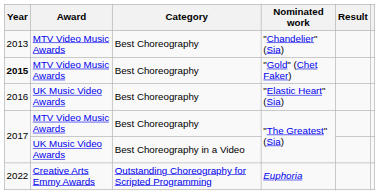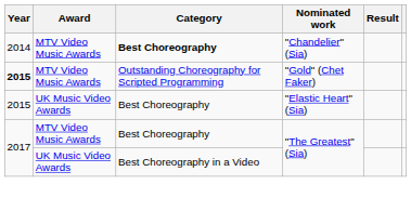"Chandelier" (Sia) | Year: 2013 -> 2014
"Chandelier" (Sia) | Category: normal -> bold
"Gold" (Chet Faker) | Category: Best Choreography -> Outstanding Choreography for Scripted Programming
"Elastic Heart" (Sia) | Year: 2016 -> 2015
- row: 2022 | Creative Arts Emmy Awards | Outstanding Choreography for Scripted Programming | Euphoria
